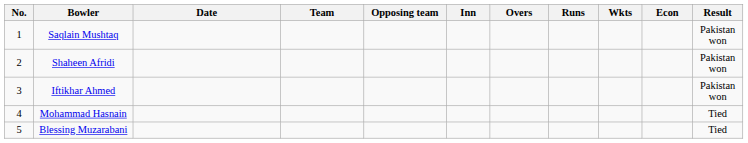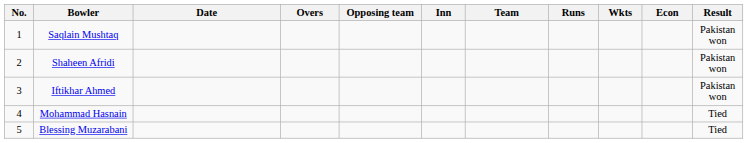columns swapped: Team <-> Overs
